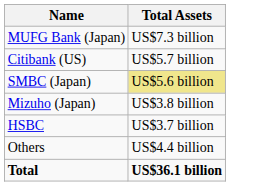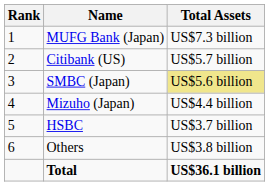+ column: Rank | 1 | 2 | 3 | 4 | 5 | 6
Mizuho (Japan) | Total Assets: US$3.8 billion -> US$4.4 billion
Others | Total Assets: US$4.4 billion -> US$3.8 billion
